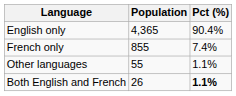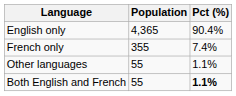French only | Population: 855 -> 355
Both English and French | Population: 26 -> 55
